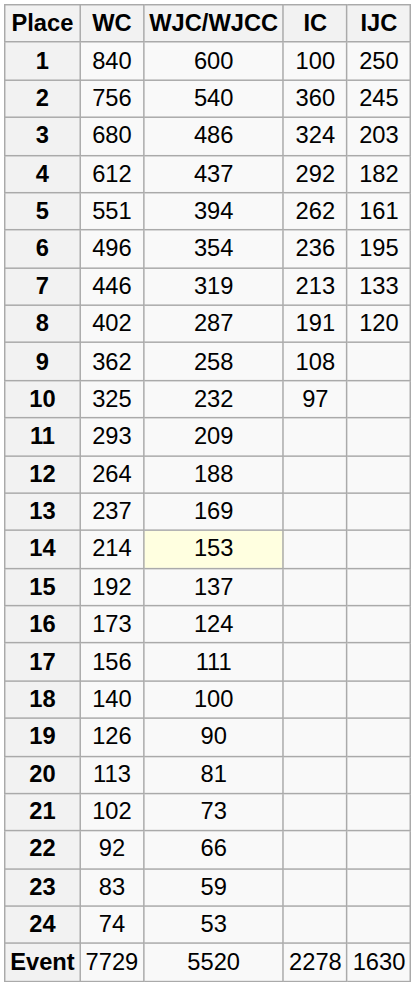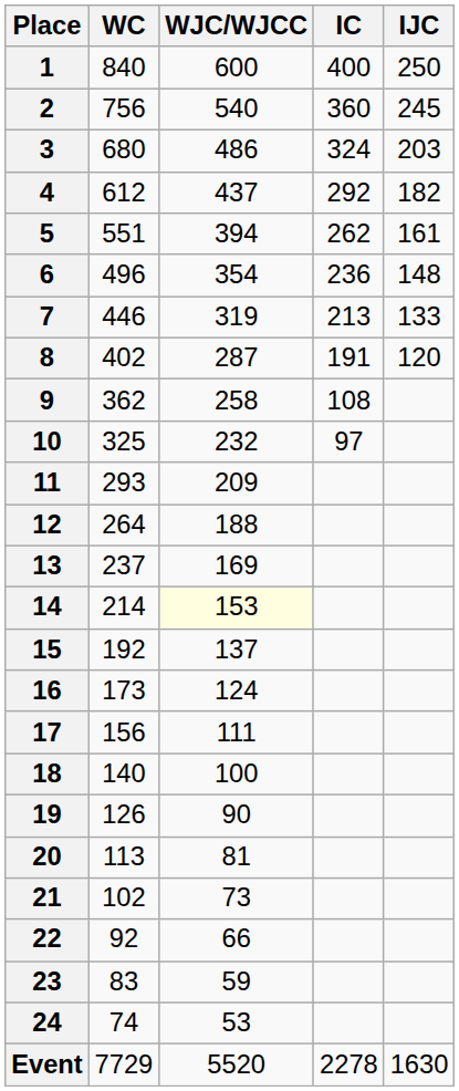1 | IC: 100 -> 400
6 | IJC: 195 -> 148
